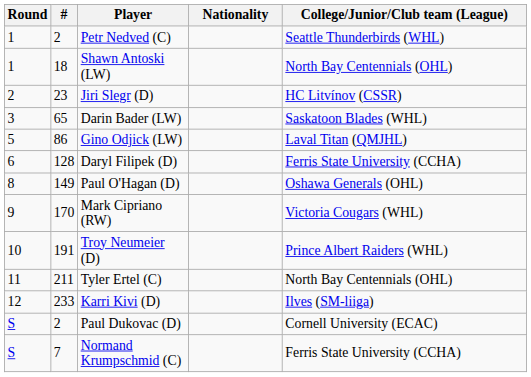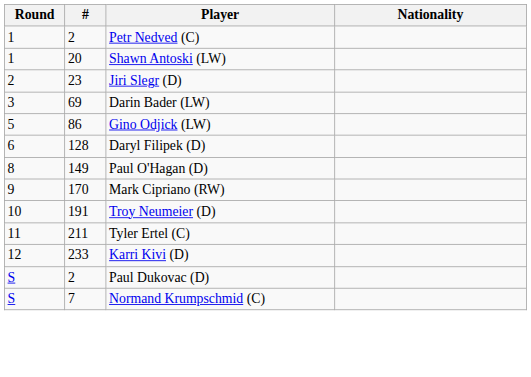- column: College/Junior/Club team (League) | Seattle Thunderbirds (WHL) | North Bay Centennials (OHL) | HC Litvínov (CSSR) | Saskatoon Blades (WHL) | Laval Titan (QMJHL) | Ferris State University (CCHA) | Oshawa Generals (OHL) | Victoria Cougars (WHL) | Prince Albert Raiders (WHL) | North Bay Centennials (OHL) | Ilves (SM-liiga) | Cornell University (ECAC) | Ferris State University (CCHA)
Shawn Antoski (LW) | #: 18 -> 20
Darin Bader (LW) | #: 65 -> 69
